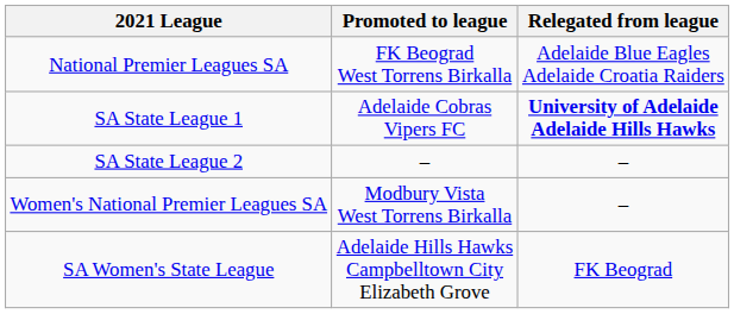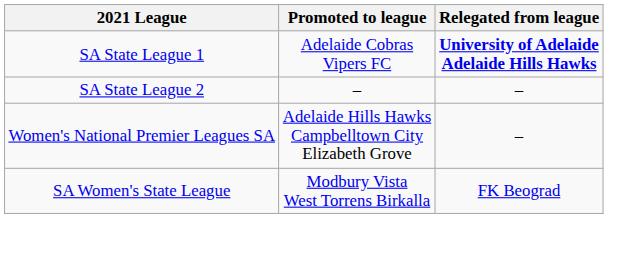- row: National Premier Leagues SA | FK Beograd West Torrens Birkalla | Adelaide Blue Eagles Adelaide Croatia Raiders
Women's National Premier Leagues SA | Promoted to league: Modbury Vista West Torrens Birkalla -> Adelaide Hills Hawks Campbelltown City Elizabeth Grove
SA Women's State League | Promoted to league: Adelaide Hills Hawks Campbelltown City Elizabeth Grove -> Modbury Vista West Torrens Birkalla
